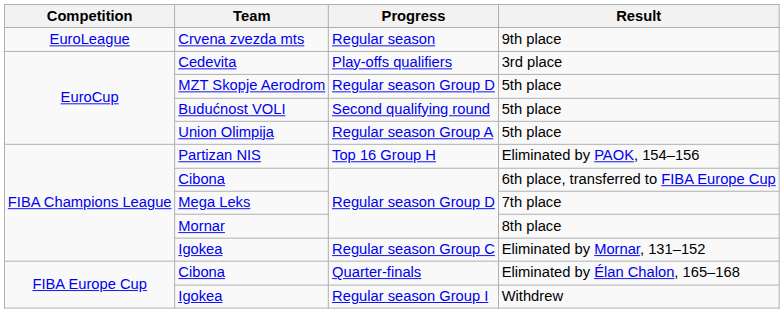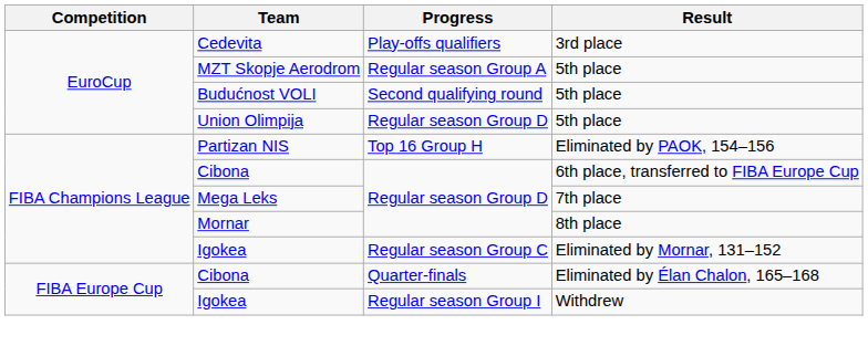- row: EuroLeague | Crvena zvezda mts | Regular season | 9th place
MZT Skopje Aerodrom | Progress: Regular season Group D -> Regular season Group A
Union Olimpija | Progress: Regular season Group A -> Regular season Group D
